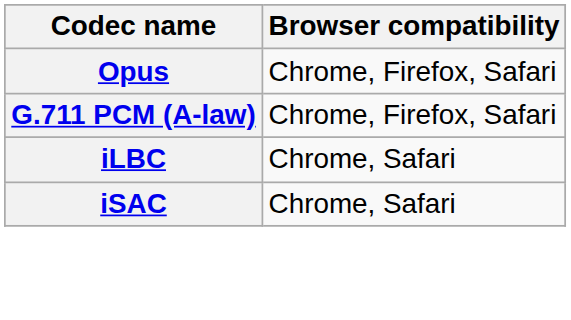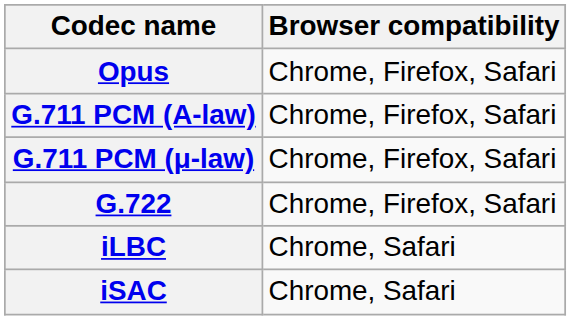+ row: G.711 PCM (μ-law) | Chrome, Firefox, Safari
+ row: G.722 | Chrome, Firefox, Safari
